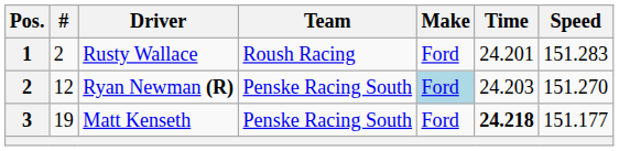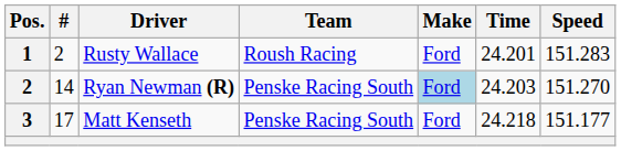Ryan Newman (R) | #: 12 -> 14
Matt Kenseth | #: 19 -> 17
Matt Kenseth | Time: bold -> normal
